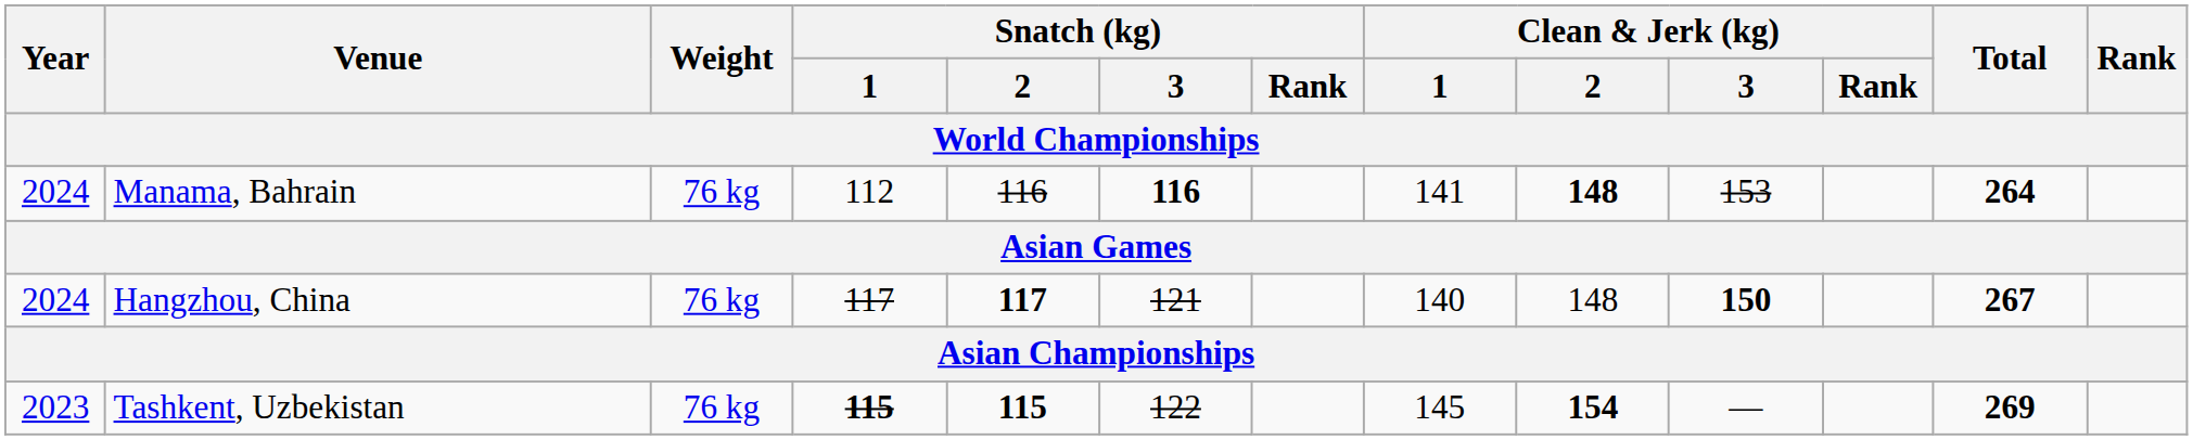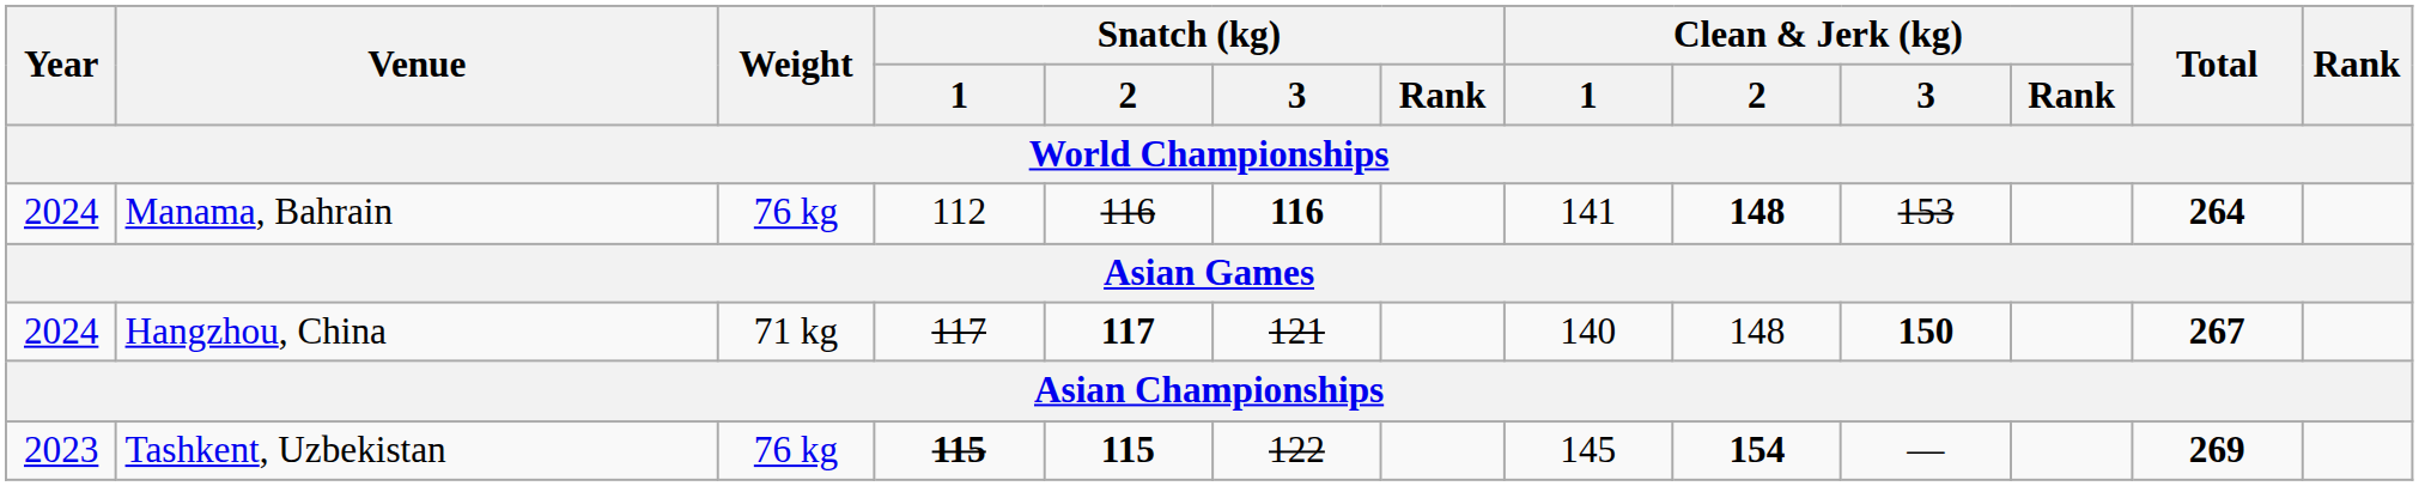Hangzhou, China | Weight: 76 kg -> 71 kg
